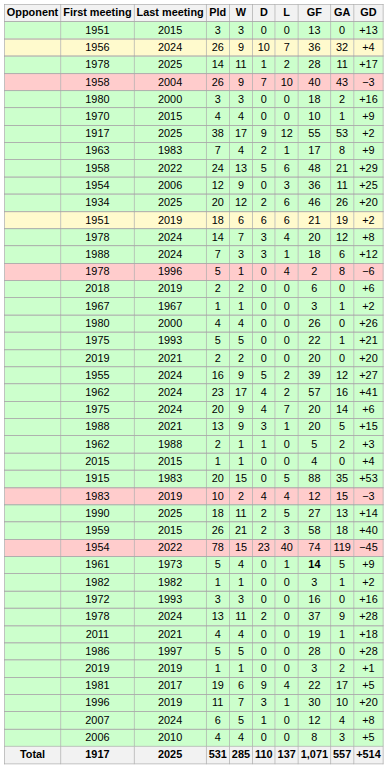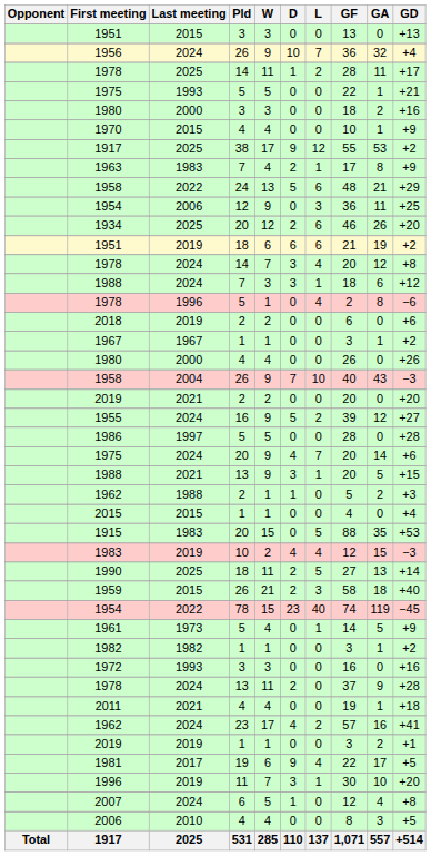rows swapped: 1975 / 5 <-> 1958 / 26
rows swapped: 1986 <-> 1962 / 23
1961 | GF: bold -> normal
